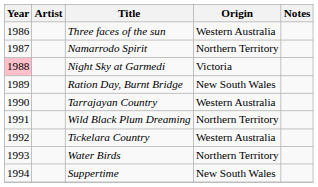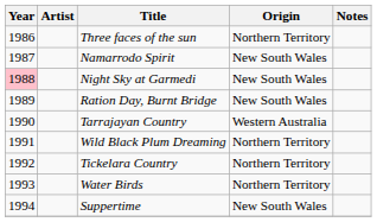Three faces of the sun | Origin: Western Australia -> Northern Territory
Namarrodo Spirit | Origin: Northern Territory -> New South Wales
Night Sky at Garmedi | Origin: Victoria -> New South Wales
Tickelara Country | Origin: Western Australia -> Northern Territory
